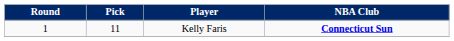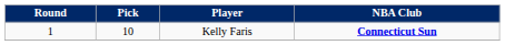Kelly Faris | Pick: 11 -> 10
